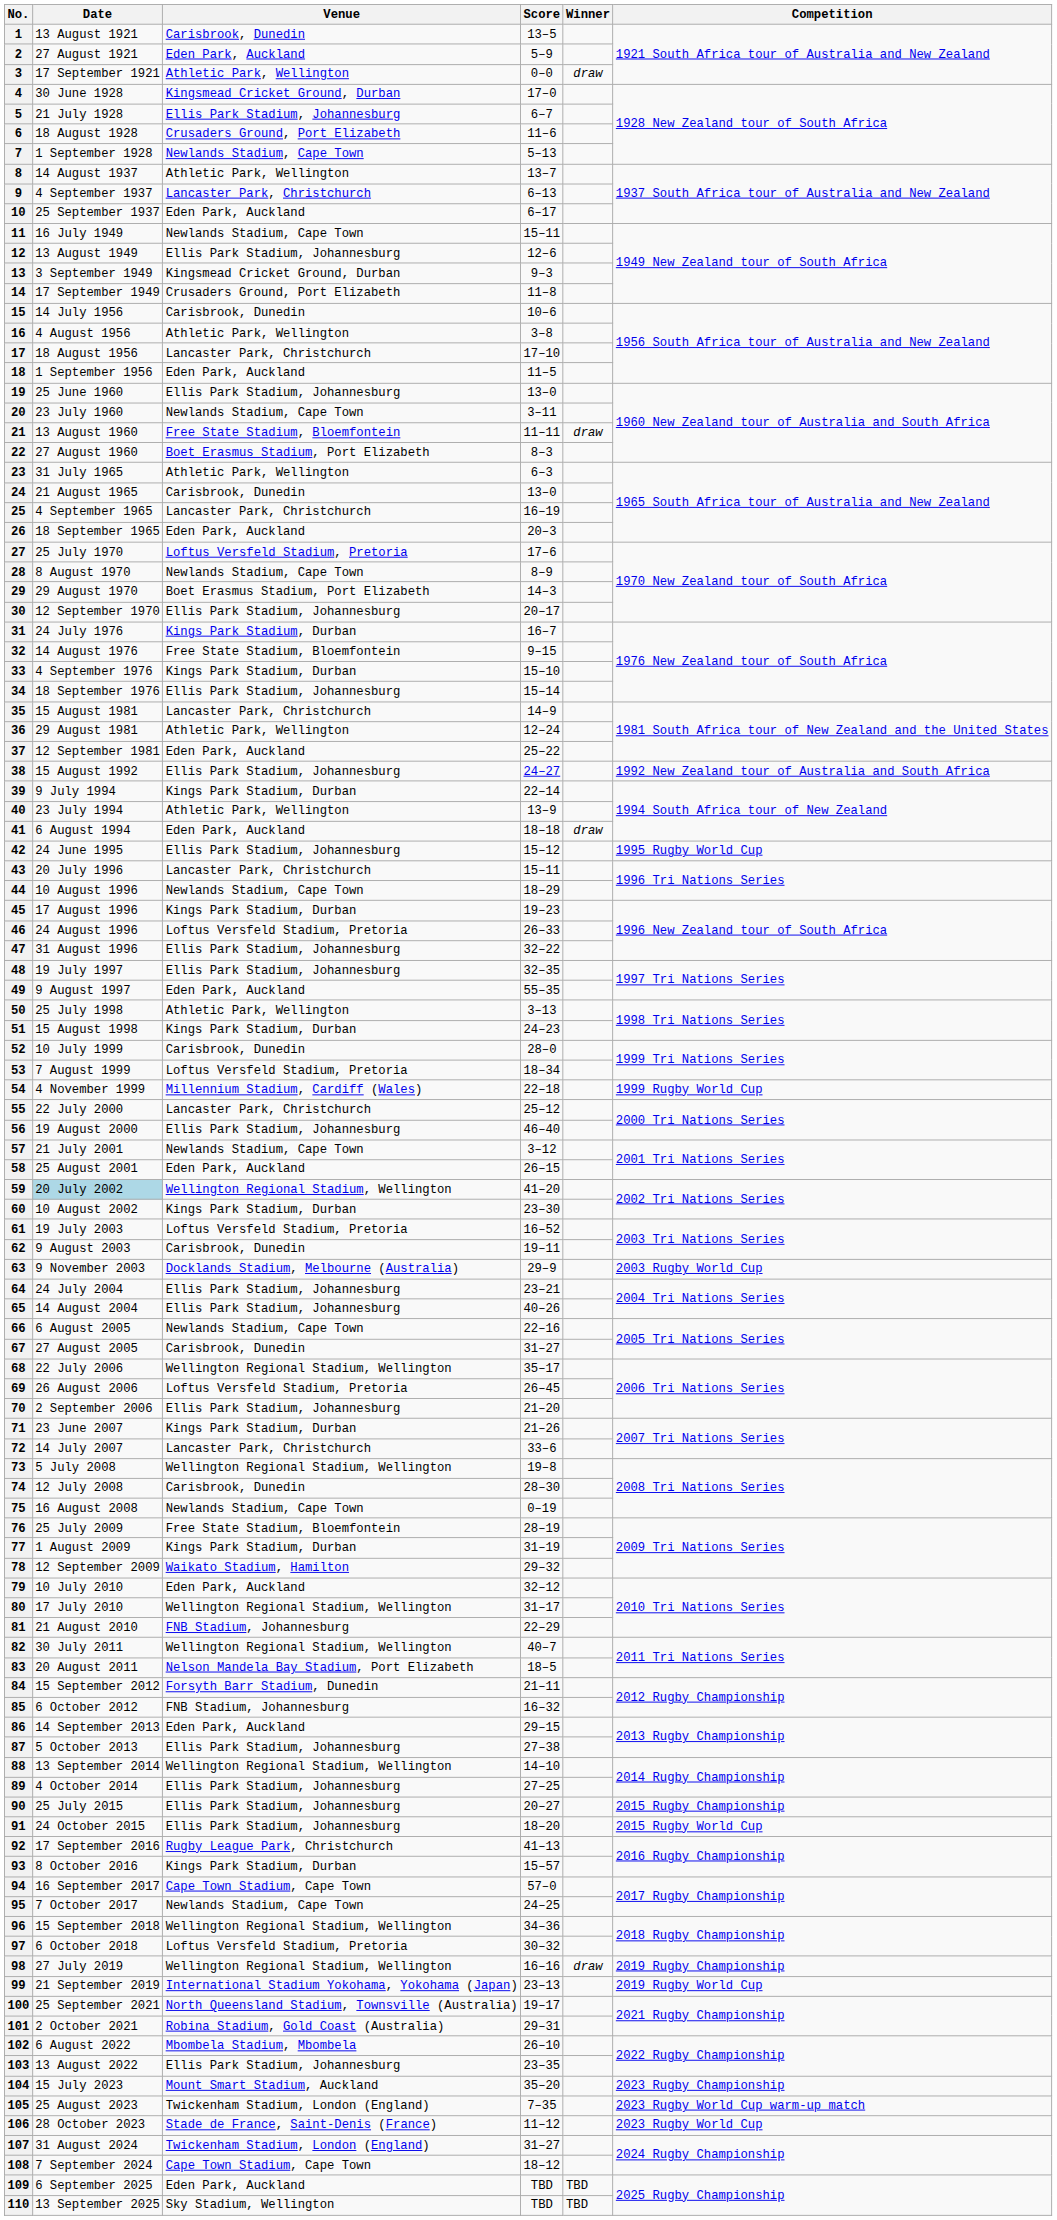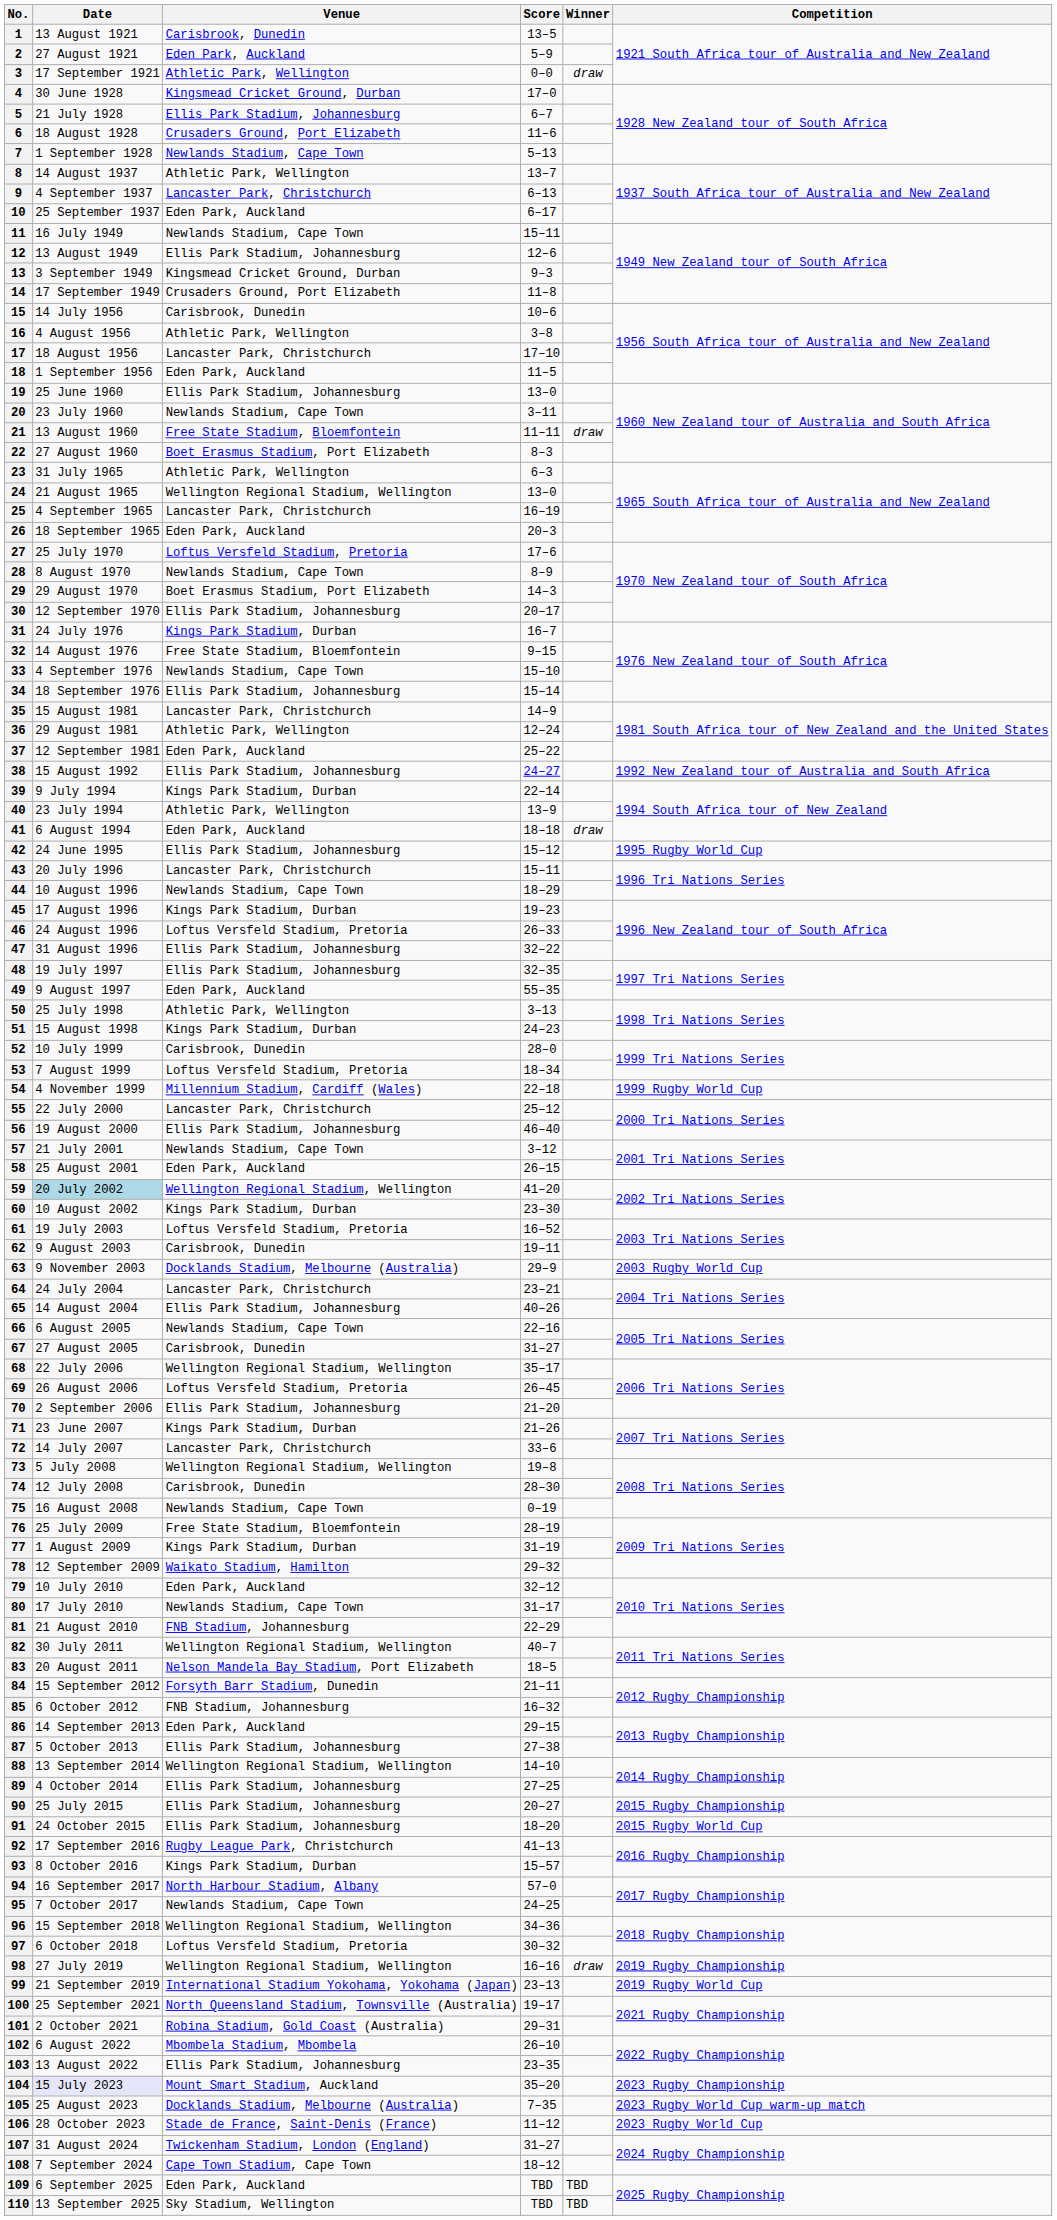24 | Venue: Carisbrook, Dunedin -> Wellington Regional Stadium, Wellington
33 | Venue: Kings Park Stadium, Durban -> Newlands Stadium, Cape Town
64 | Venue: Ellis Park Stadium, Johannesburg -> Lancaster Park, Christchurch
80 | Venue: Wellington Regional Stadium, Wellington -> Newlands Stadium, Cape Town
94 | Venue: Cape Town Stadium, Cape Town -> North Harbour Stadium, Albany
104 | Date: no background -> lavender background
105 | Venue: Twickenham Stadium, London (England) -> Docklands Stadium, Melbourne (Australia)
